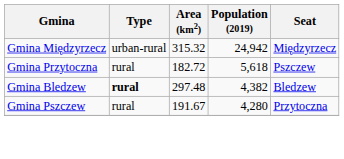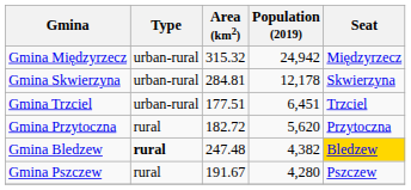+ row: Gmina Skwierzyna | urban-rural | 284.81 | 12,178 | Skwierzyna
+ row: Gmina Trzciel | urban-rural | 177.51 | 6,451 | Trzciel
Gmina Przytoczna | Population (2019): 5,618 -> 5,620
Gmina Przytoczna | Seat: Pszczew -> Przytoczna
Gmina Bledzew | Area (km2): 297.48 -> 247.48
Gmina Bledzew | Seat: no background -> gold background
Gmina Pszczew | Seat: Przytoczna -> Pszczew
